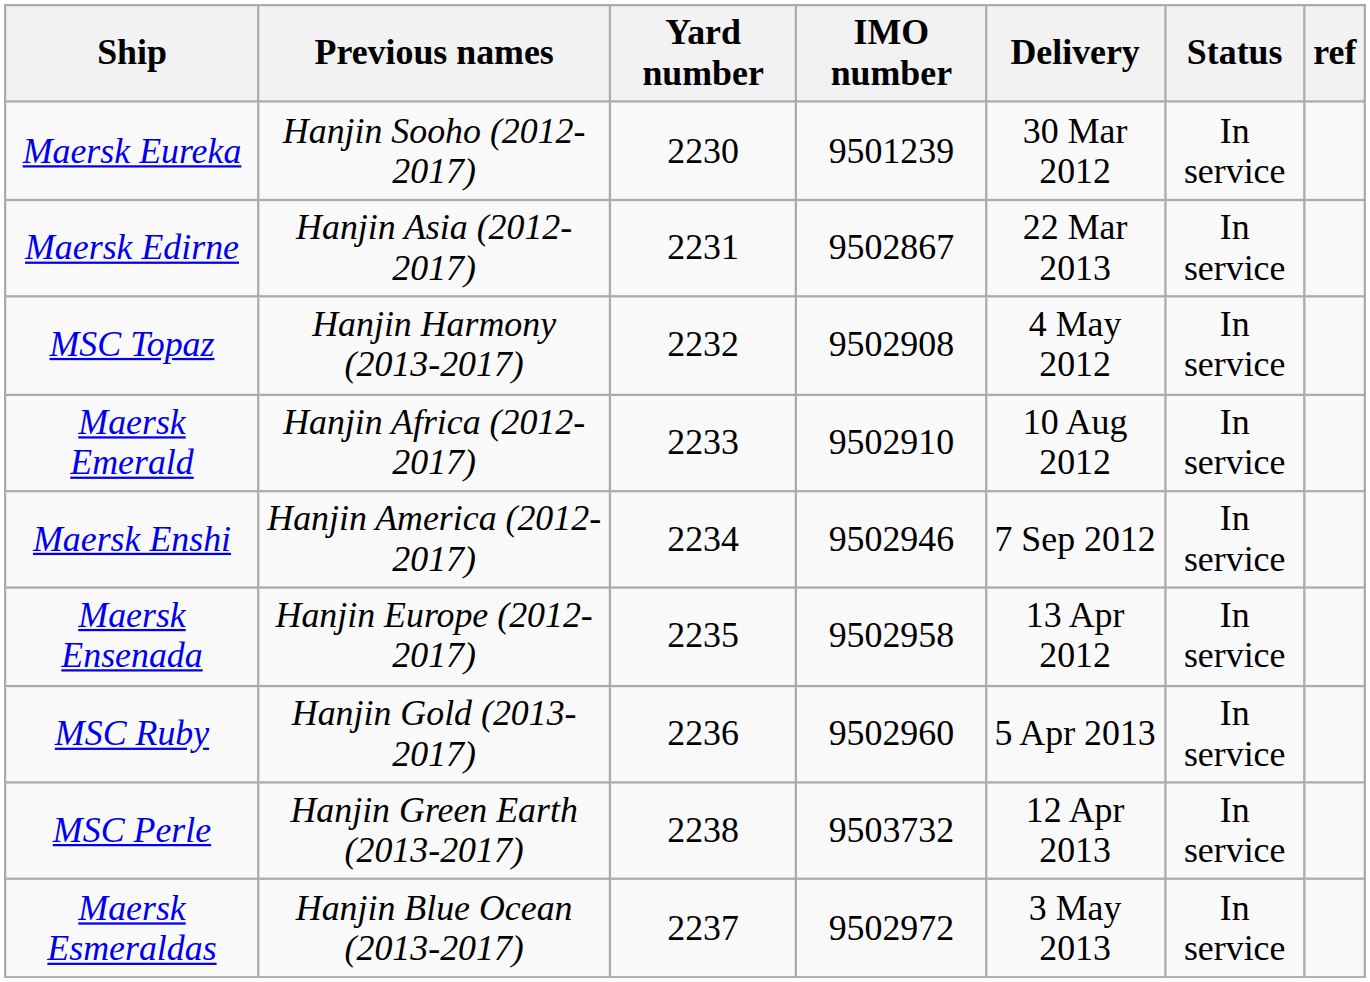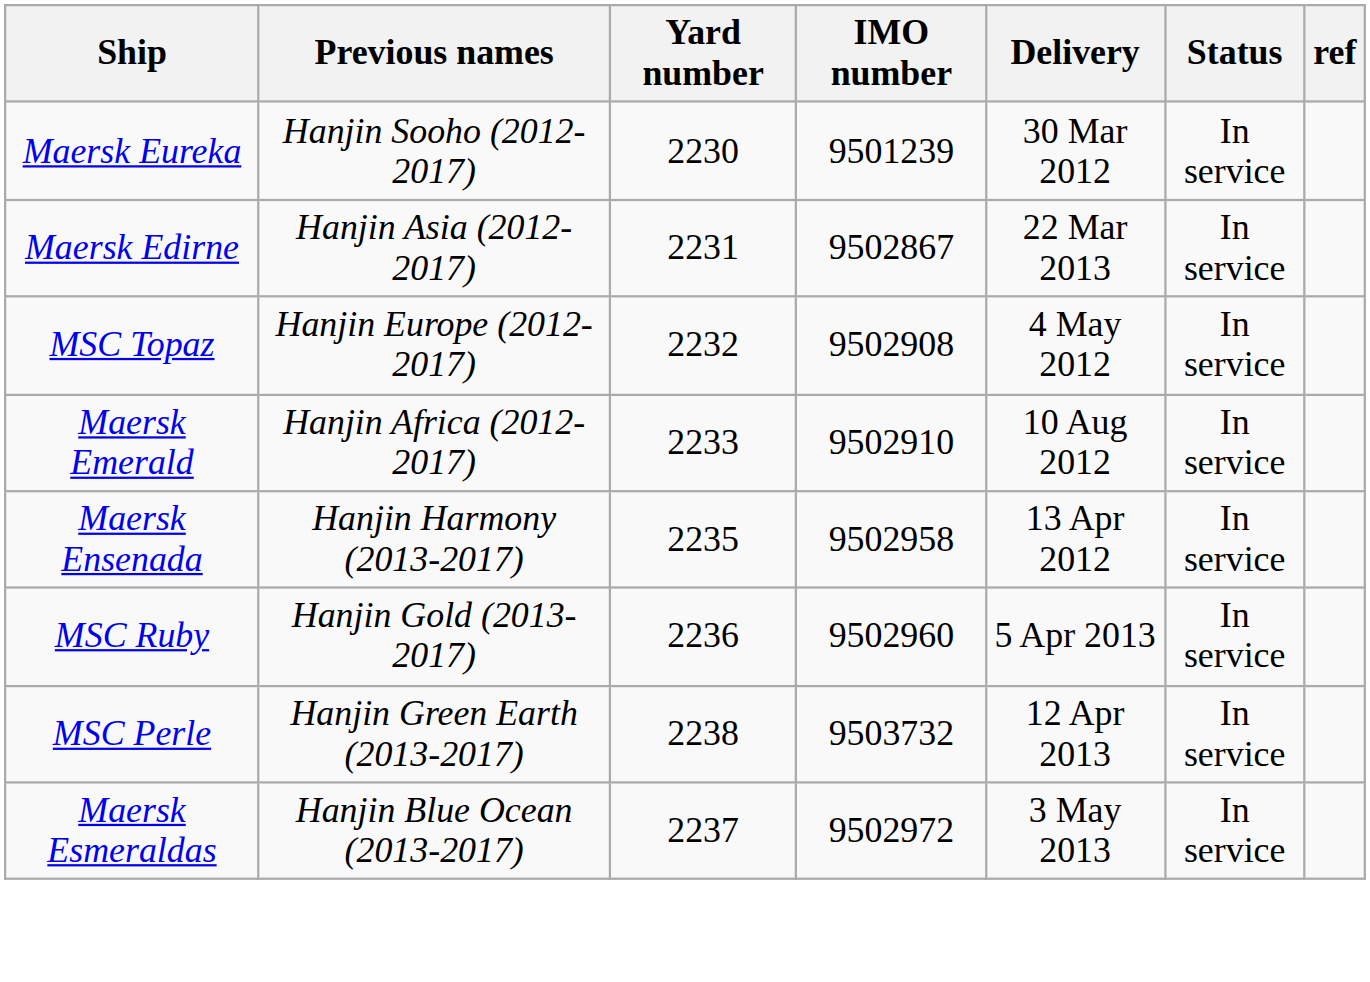MSC Topaz | Previous names: Hanjin Harmony (2013-2017) -> Hanjin Europe (2012-2017)
- row: Maersk Enshi | Hanjin America (2012-2017) | 2234 | 9502946 | 7 Sep 2012 | In service
Maersk Ensenada | Previous names: Hanjin Europe (2012-2017) -> Hanjin Harmony (2013-2017)
